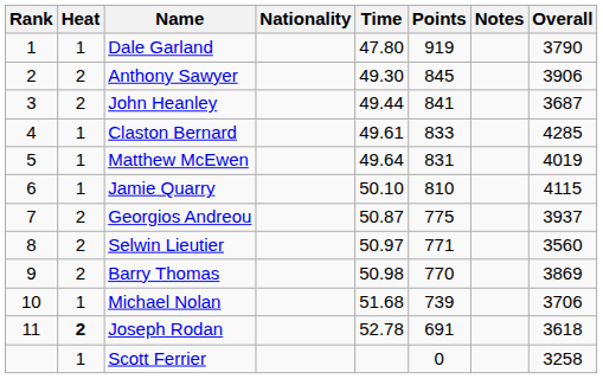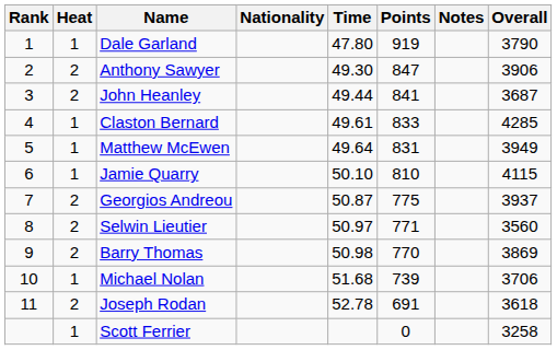Anthony Sawyer | Points: 845 -> 847
Matthew McEwen | Overall: 4019 -> 3949
Joseph Rodan | Heat: bold -> normal
